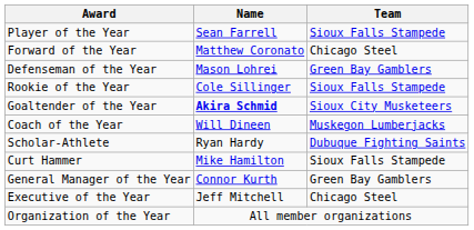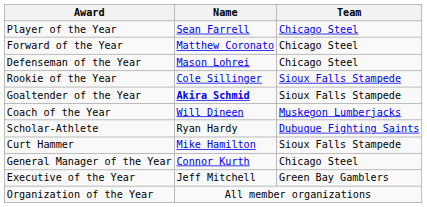Player of the Year | Team: Sioux Falls Stampede -> Chicago Steel
Defenseman of the Year | Team: Green Bay Gamblers -> Chicago Steel
Goaltender of the Year | Team: Sioux City Musketeers -> Sioux Falls Stampede
General Manager of the Year | Team: Green Bay Gamblers -> Chicago Steel
Executive of the Year | Team: Chicago Steel -> Green Bay Gamblers
